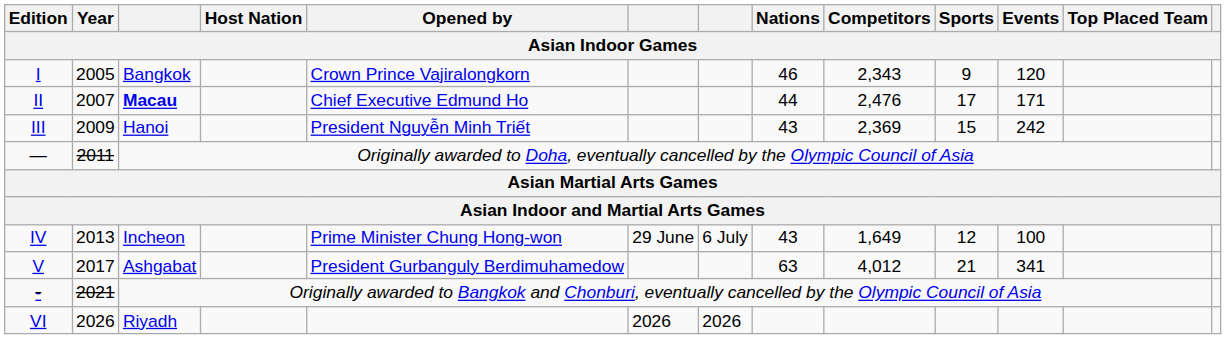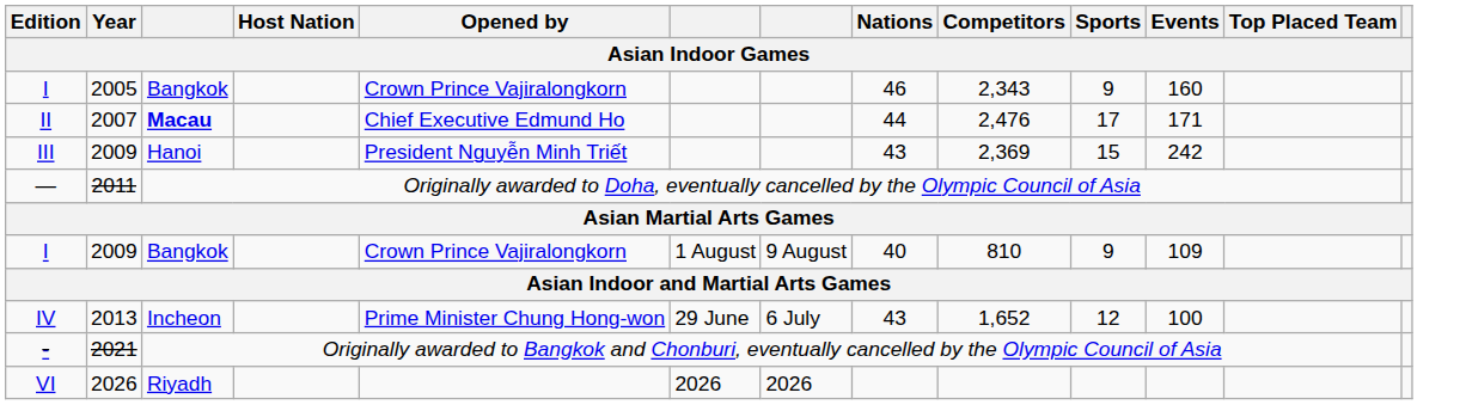I / 2005 | Events: 120 -> 160
+ row: I | 2009 | Bangkok | Crown Prince Vajiralongkorn | 1 August | 9 August | 40 | 810 | 9 | 109
IV | Competitors: 1,649 -> 1,652
- row: V | 2017 | Ashgabat | President Gurbanguly Berdimuhamedow | 63 | 4,012 | 21 | 341
